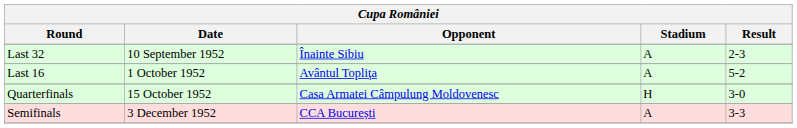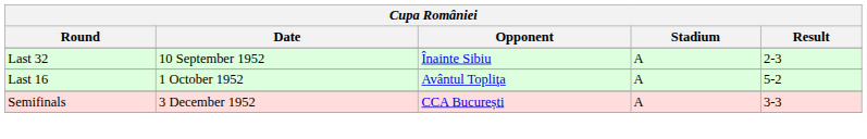- row: Quarterfinals | 15 October 1952 | Casa Armatei Câmpulung Moldovenesc | H | 3-0
